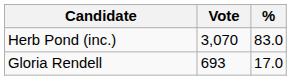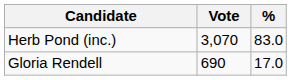Gloria Rendell | Vote: 693 -> 690
